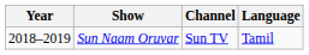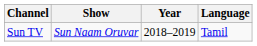columns swapped: Year <-> Channel
